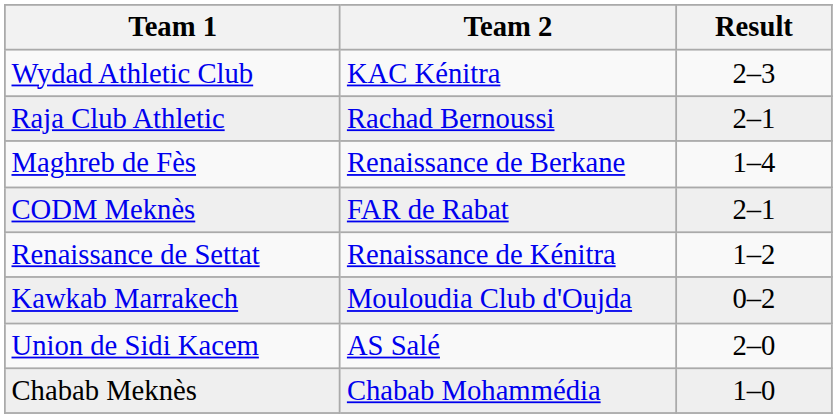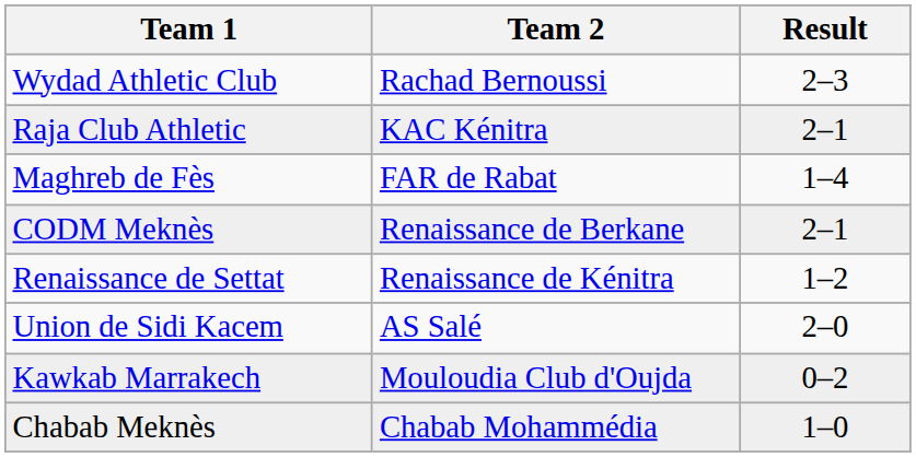Wydad Athletic Club | Team 2: KAC Kénitra -> Rachad Bernoussi
Raja Club Athletic | Team 2: Rachad Bernoussi -> KAC Kénitra
Maghreb de Fès | Team 2: Renaissance de Berkane -> FAR de Rabat
CODM Meknès | Team 2: FAR de Rabat -> Renaissance de Berkane
rows swapped: Kawkab Marrakech <-> Union de Sidi Kacem
